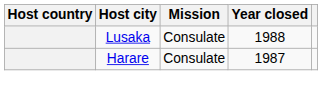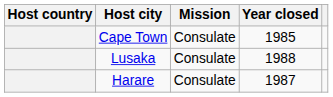+ row: Cape Town | Consulate | 1985
